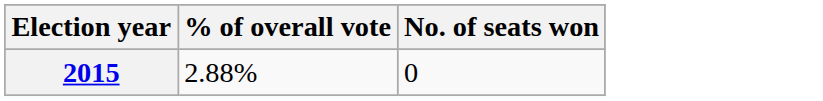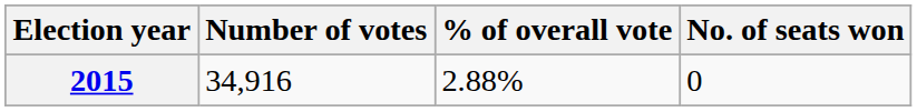+ column: Number of votes | 34,916
